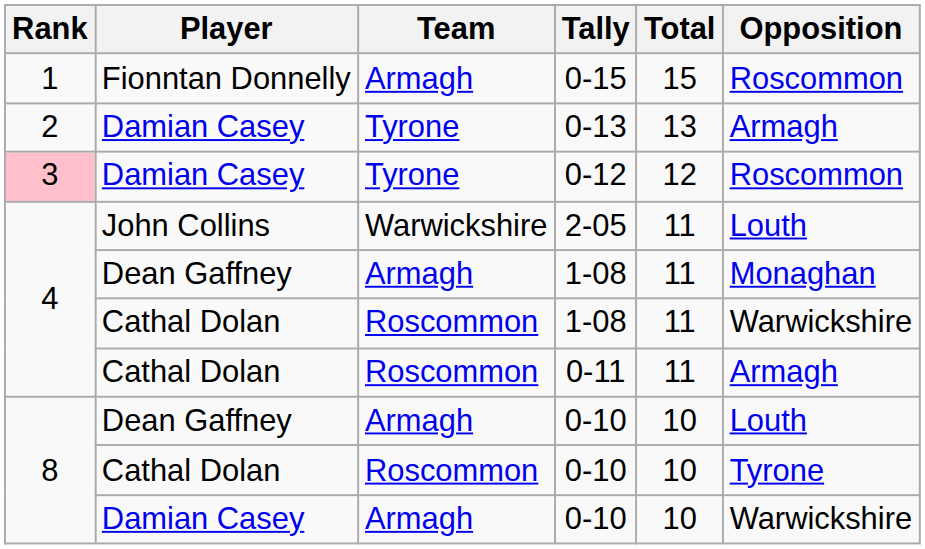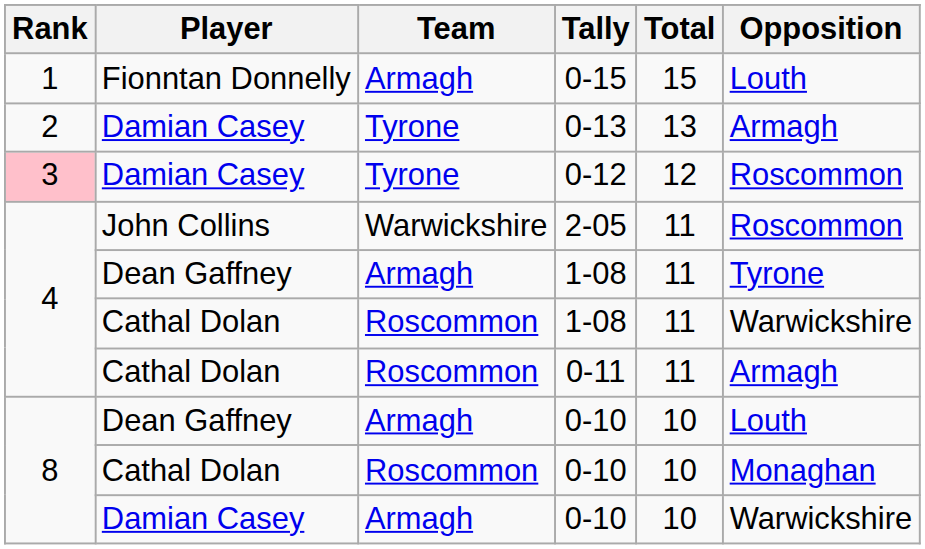0-15 | Opposition: Roscommon -> Louth
2-05 | Opposition: Louth -> Roscommon
Dean Gaffney / 1-08 | Opposition: Monaghan -> Tyrone
Cathal Dolan / 0-10 | Opposition: Tyrone -> Monaghan
